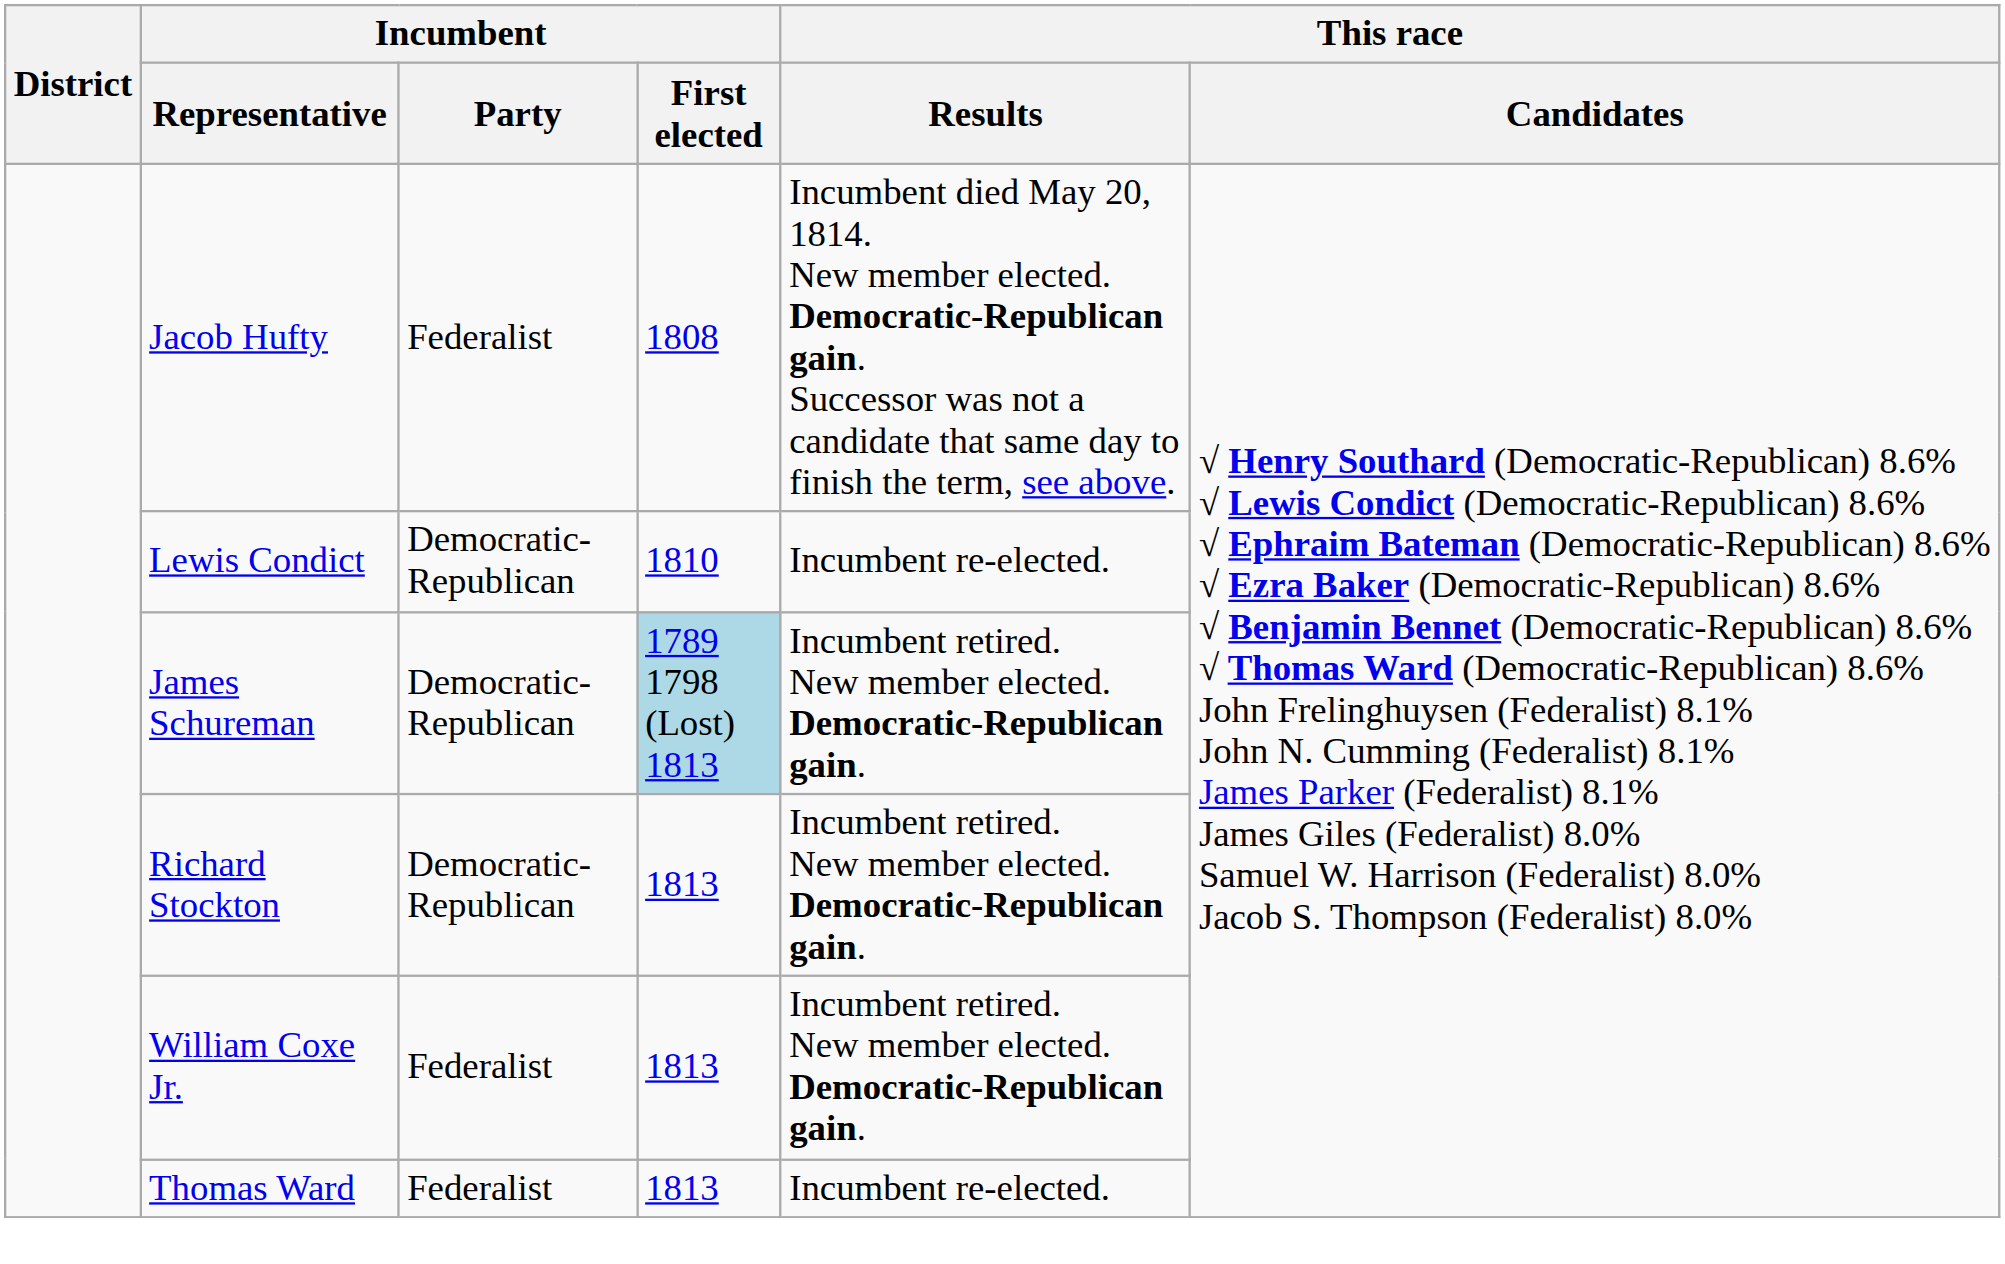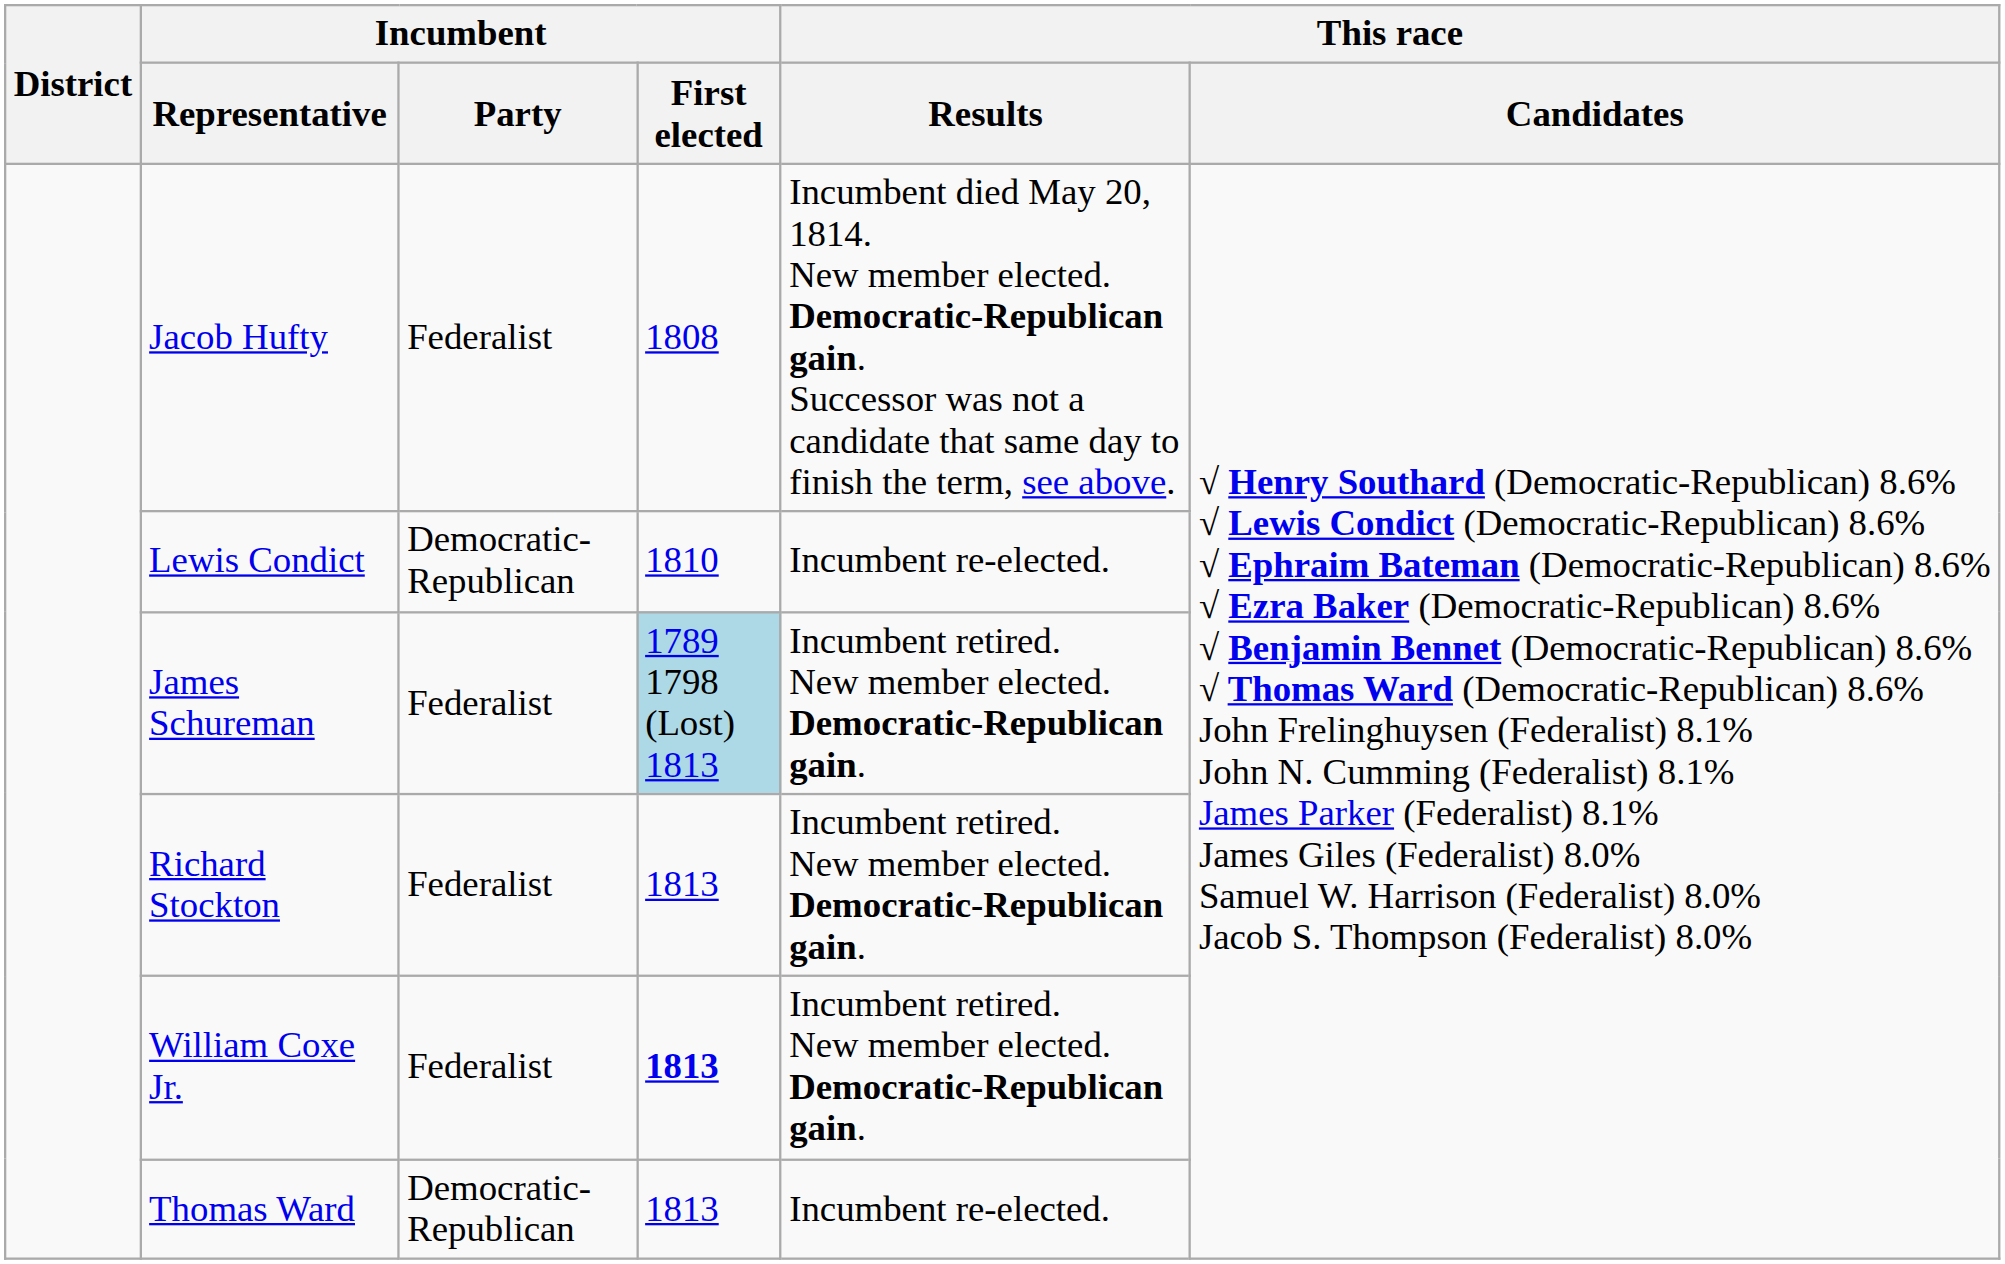James Schureman | Incumbent / Party: Democratic-Republican -> Federalist
Richard Stockton | Incumbent / Party: Democratic-Republican -> Federalist
William Coxe Jr. | Incumbent / First elected: normal -> bold
Thomas Ward | Incumbent / Party: Federalist -> Democratic-Republican
